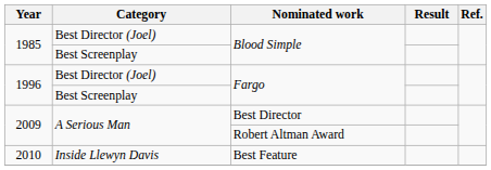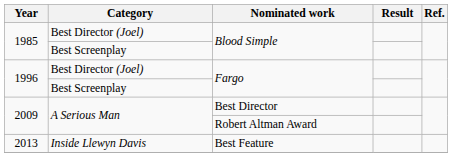Best Feature | Year: 2010 -> 2013
